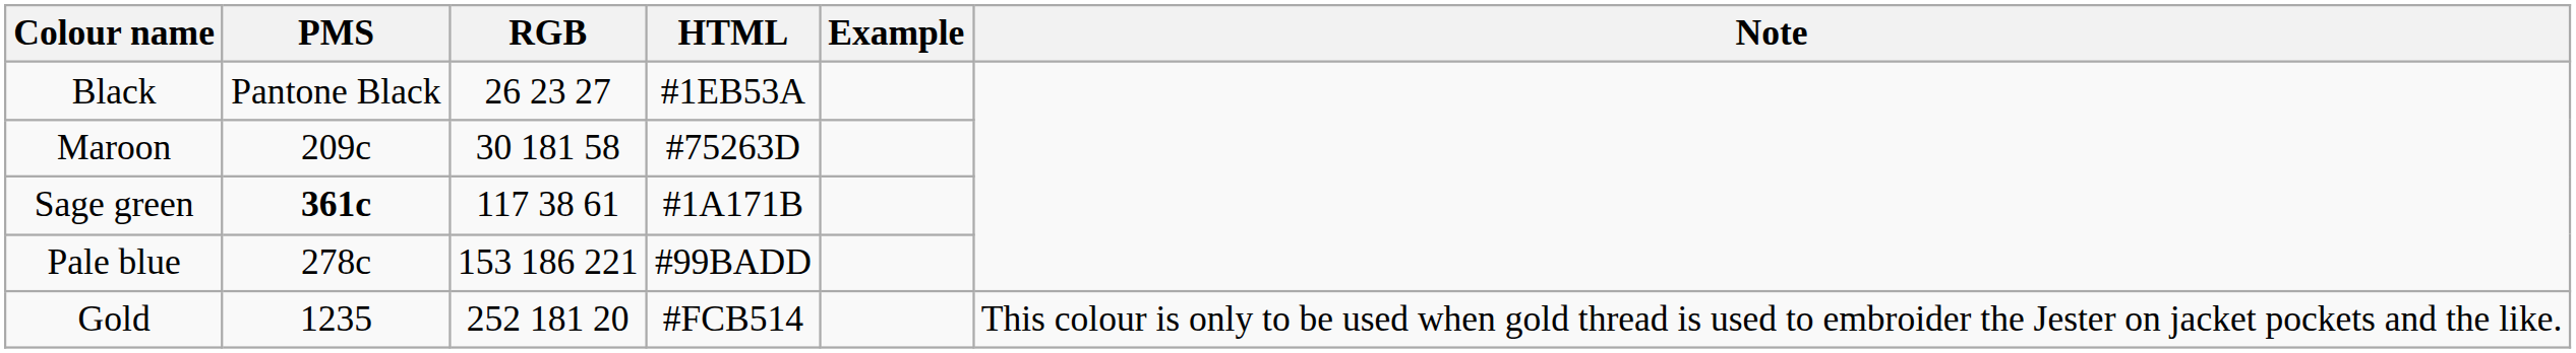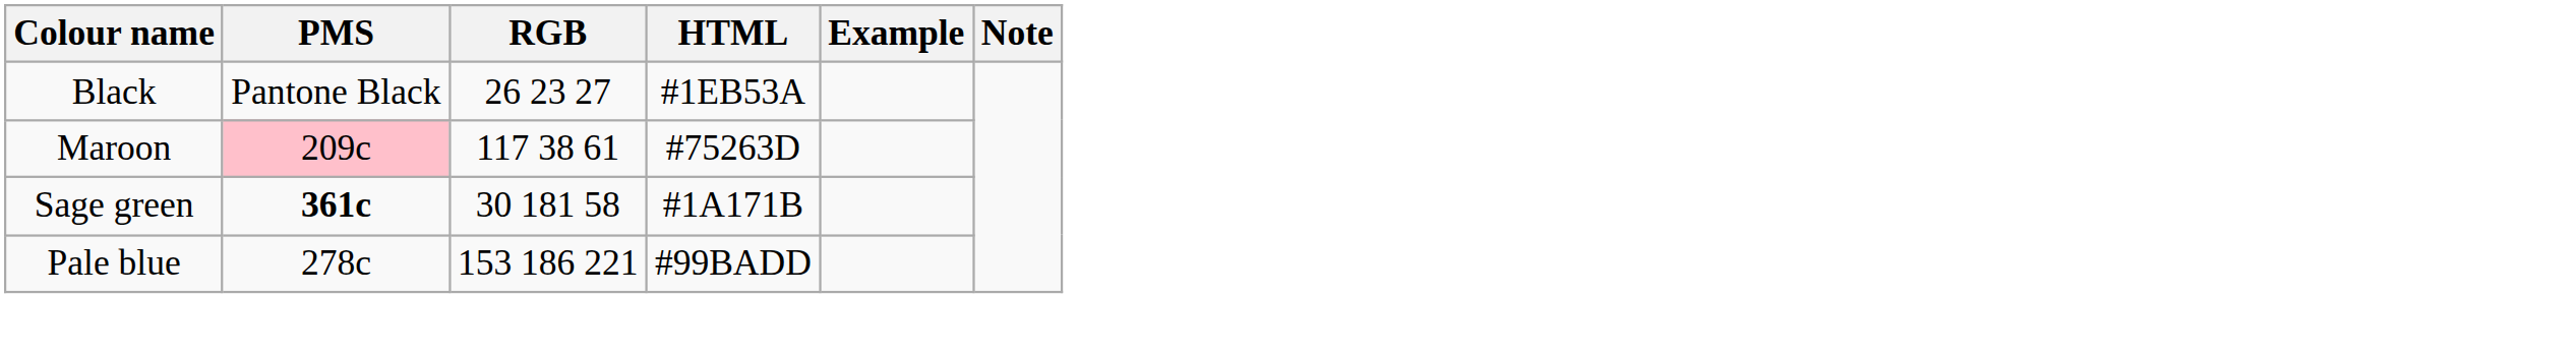Maroon | PMS: no background -> pink background
Maroon | RGB: 30 181 58 -> 117 38 61
Sage green | RGB: 117 38 61 -> 30 181 58
- row: Gold | 1235 | 252 181 20 | #FCB514 | This colour is only to be used when gold thread is used to embroider the Jester on jacket pockets and the like.
